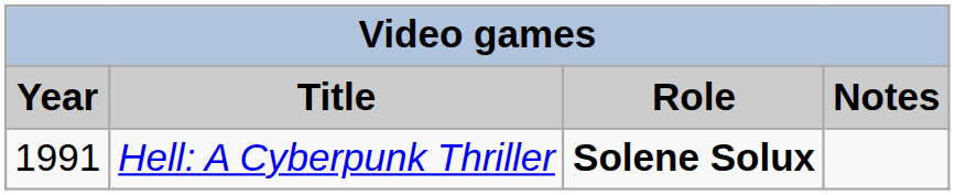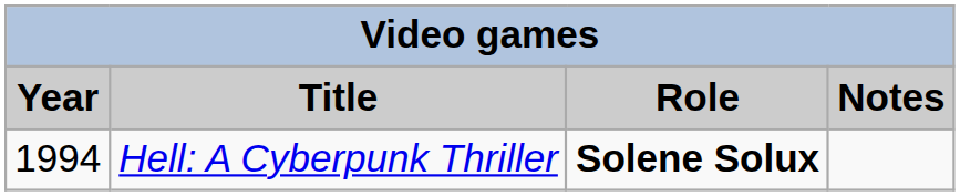Hell: A Cyberpunk Thriller | Year: 1991 -> 1994
